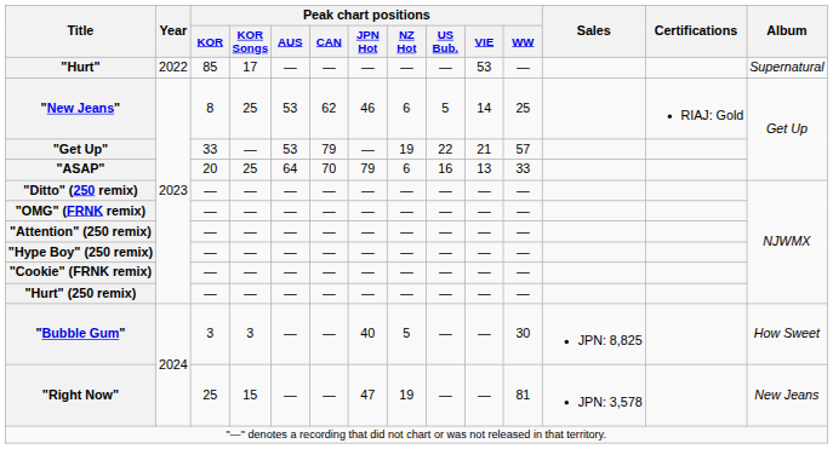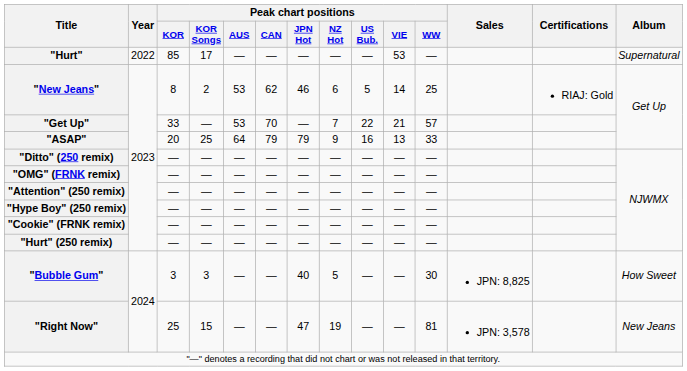"New Jeans" | Peak chart positions / KOR Songs: 25 -> 2
"Get Up" | Peak chart positions / CAN: 79 -> 70
"Get Up" | Peak chart positions / NZ Hot: 19 -> 7
"ASAP" | Peak chart positions / CAN: 70 -> 79
"ASAP" | Peak chart positions / NZ Hot: 6 -> 9
